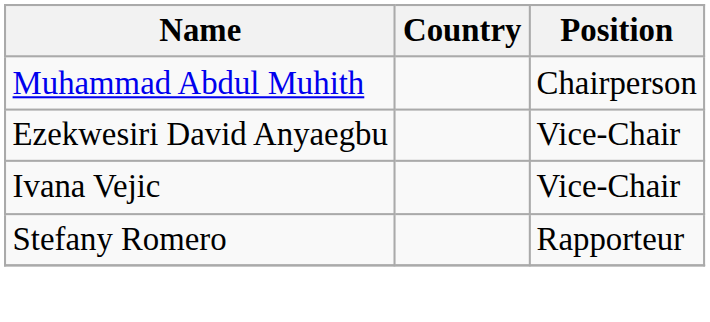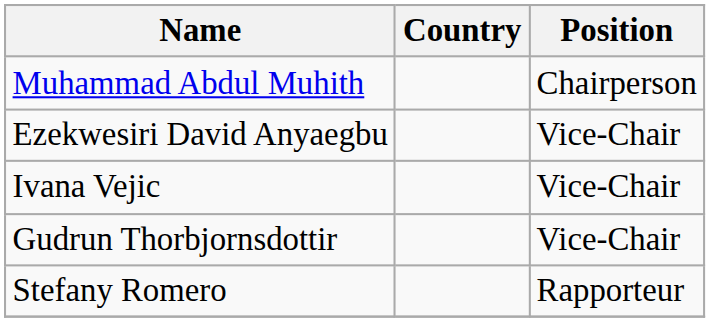+ row: Gudrun Thorbjornsdottir | Vice-Chair
